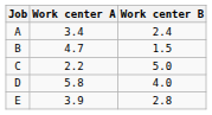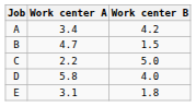A | Work center B: 2.4 -> 4.2
E | Work center A: 3.9 -> 3.1
E | Work center B: 2.8 -> 1.8
